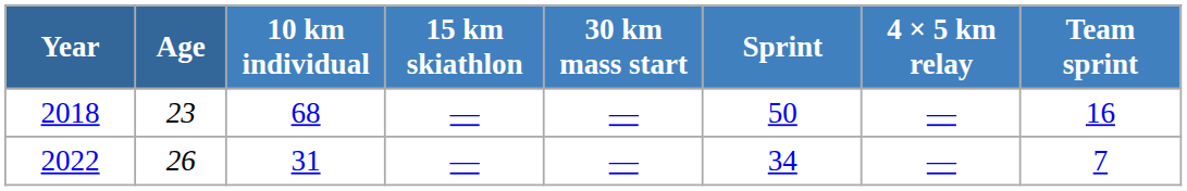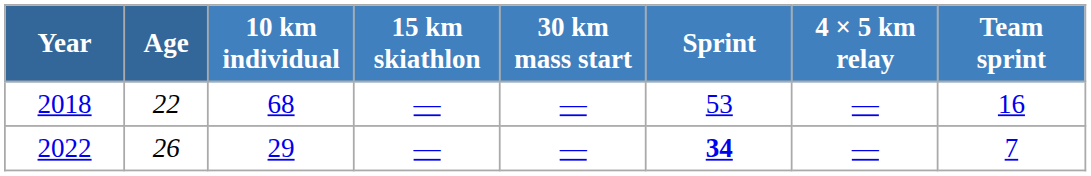2018 | Age: 23 -> 22
2018 | Sprint: 50 -> 53
2022 | 10 km individual: 31 -> 29
2022 | Sprint: normal -> bold
